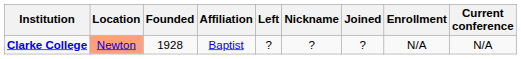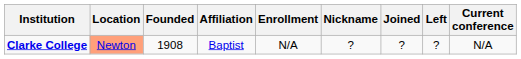columns swapped: Enrollment <-> Left
Clarke College | Founded: 1928 -> 1908
